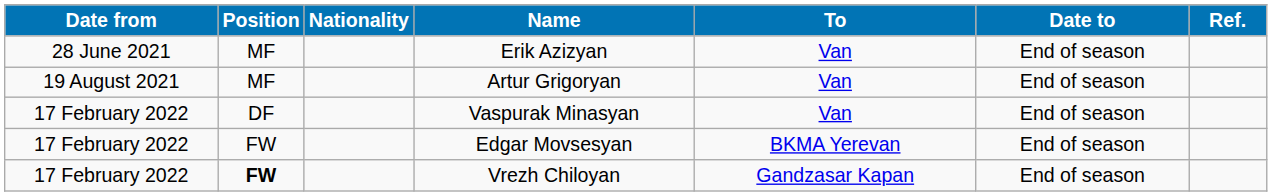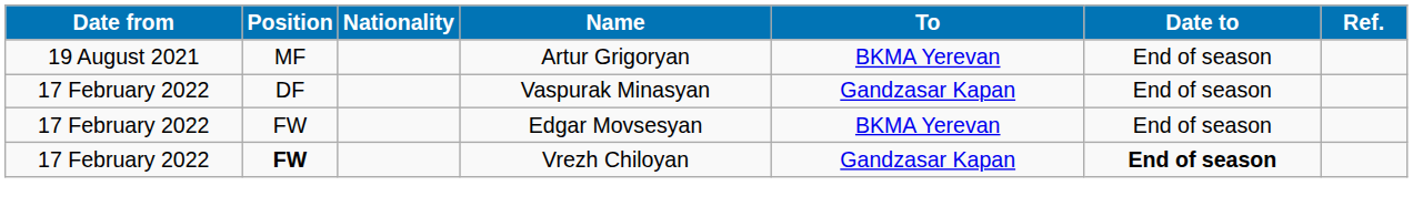- row: 28 June 2021 | MF | Erik Azizyan | Van | End of season
Artur Grigoryan | To: Van -> BKMA Yerevan
Vaspurak Minasyan | To: Van -> Gandzasar Kapan
Vrezh Chiloyan | Date to: normal -> bold
